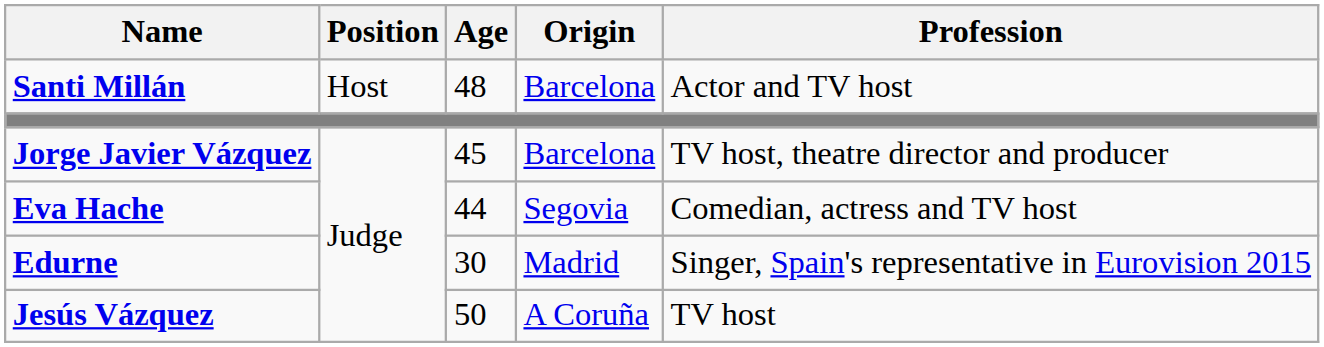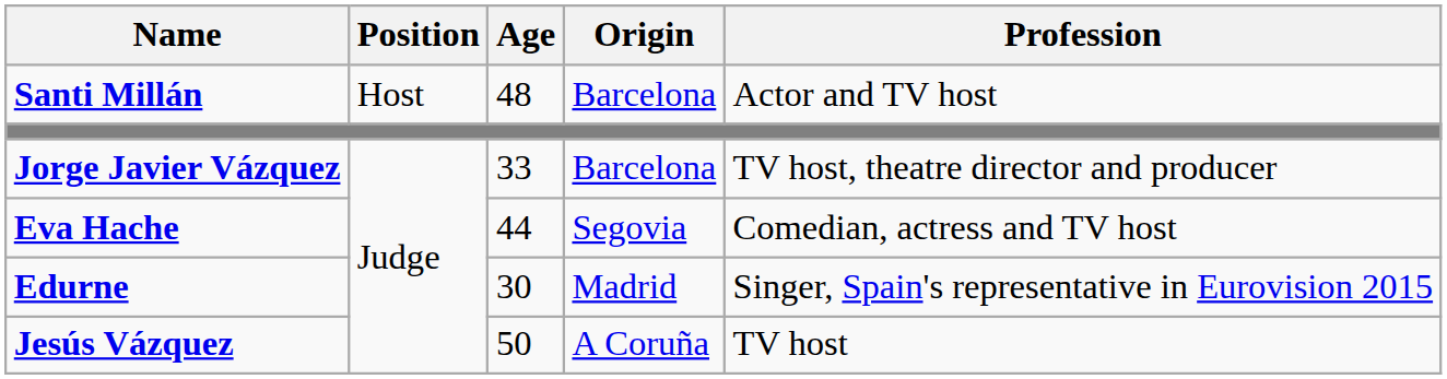Jorge Javier Vázquez | Age: 45 -> 33
